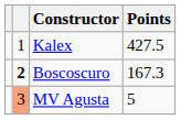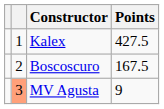Boscoscuro | column 2: bold -> normal
Boscoscuro | Points: 167.3 -> 167.5
MV Agusta | Points: 5 -> 9
